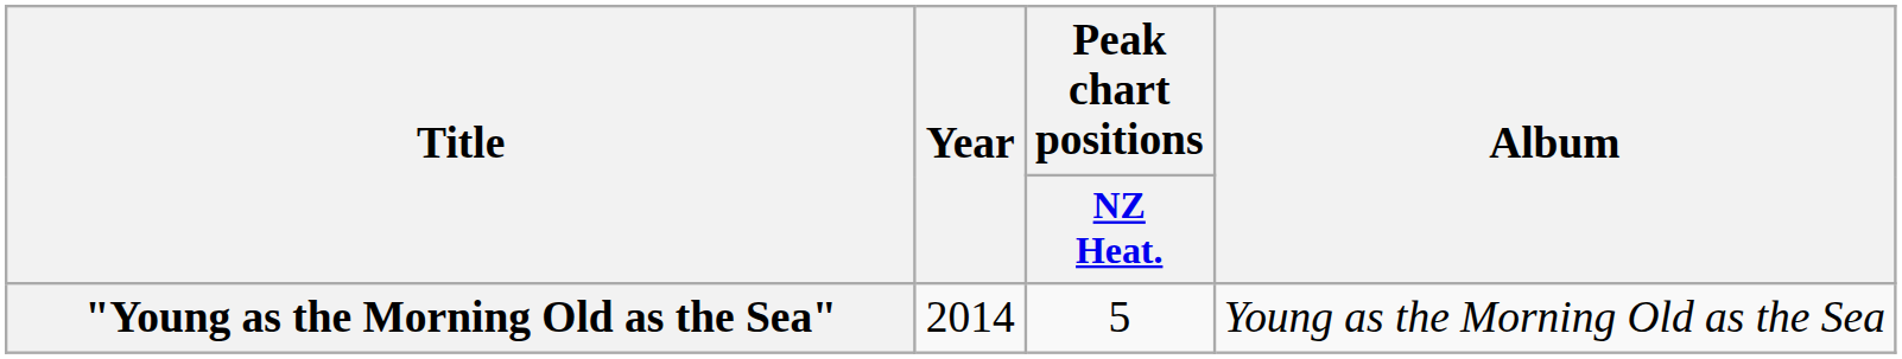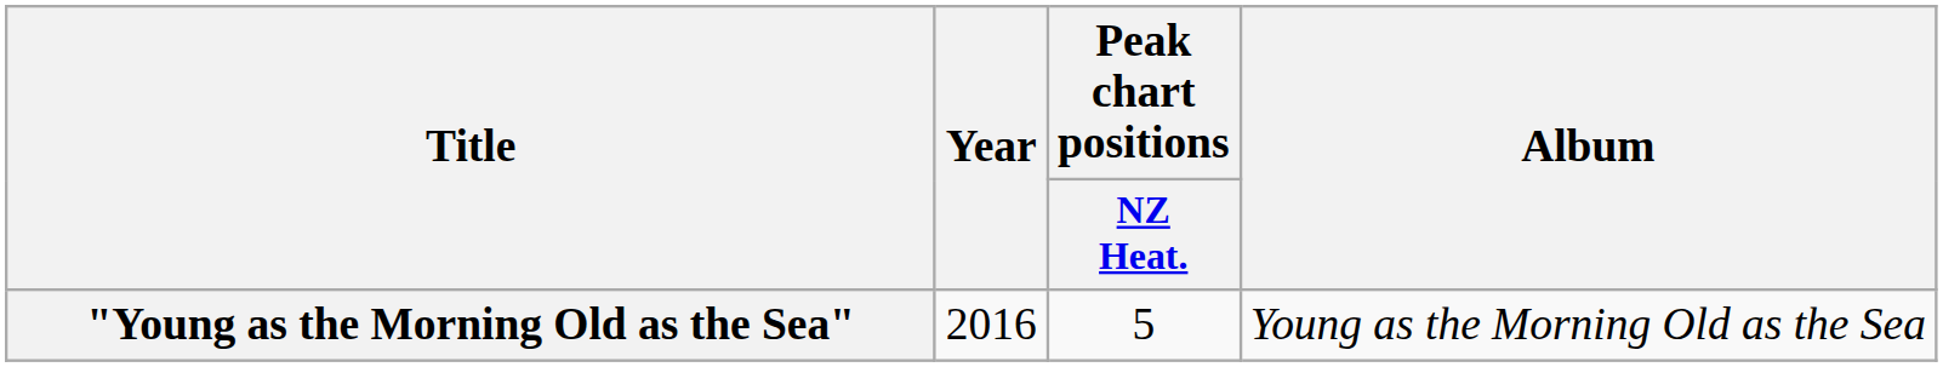"Young as the Morning Old as the Sea" | Year: 2014 -> 2016
